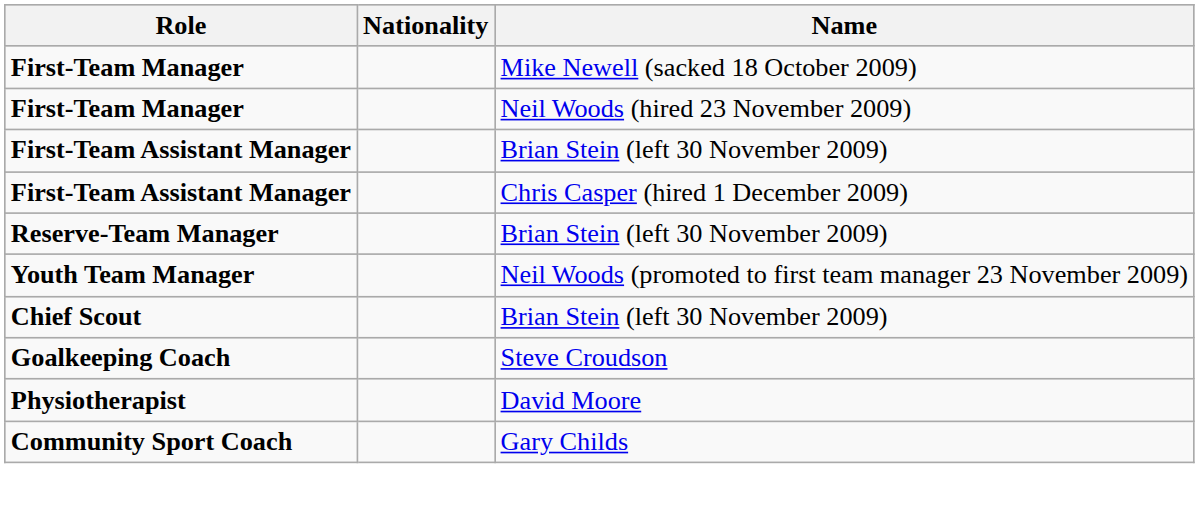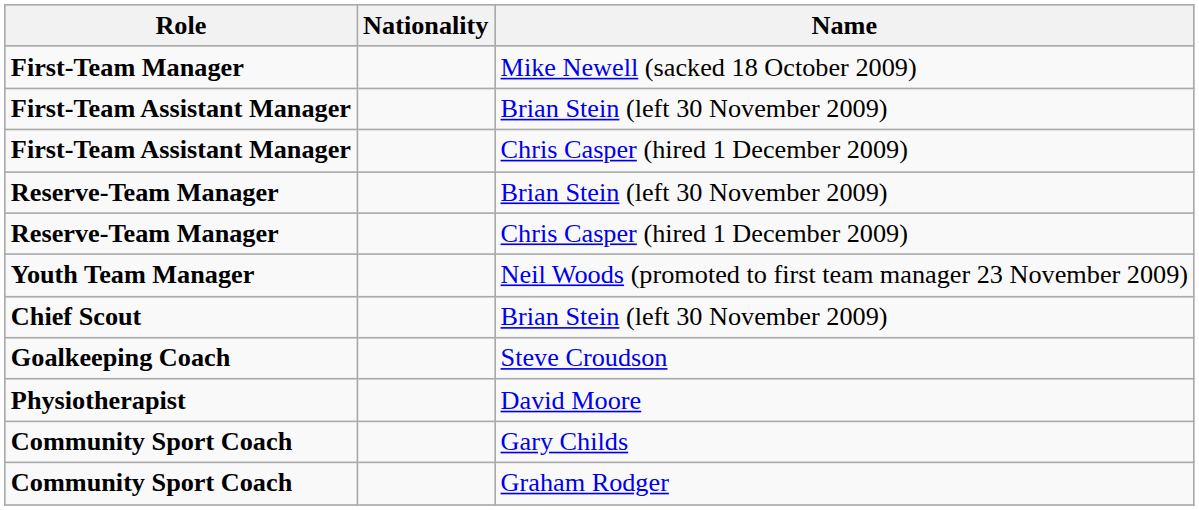- row: First-Team Manager | Neil Woods (hired 23 November 2009)
+ row: Reserve-Team Manager | Chris Casper (hired 1 December 2009)
+ row: Community Sport Coach | Graham Rodger
